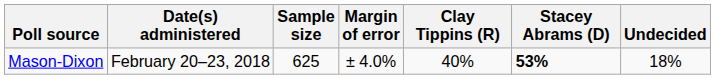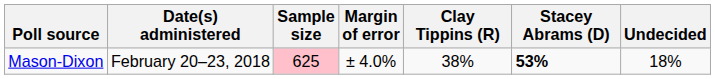Mason-Dixon | Sample size: no background -> pink background
Mason-Dixon | Clay Tippins (R): 40% -> 38%
